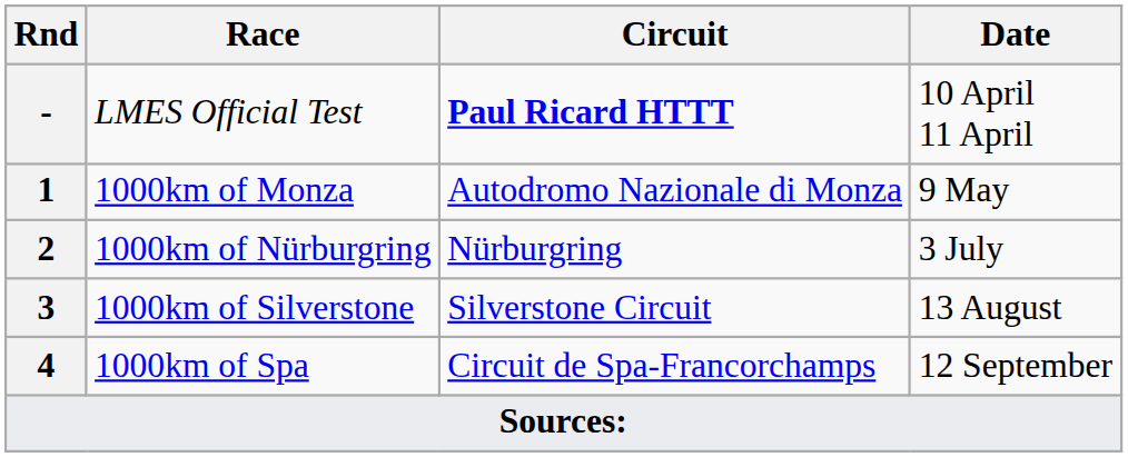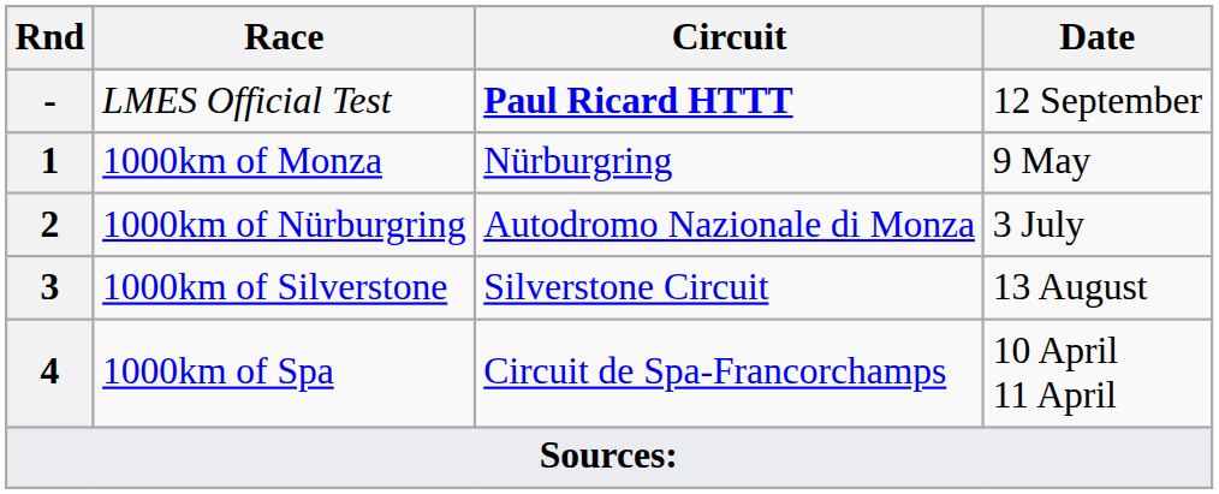LMES Official Test | Date: 10 April 11 April -> 12 September
1000km of Monza | Circuit: Autodromo Nazionale di Monza -> Nürburgring
1000km of Nürburgring | Circuit: Nürburgring -> Autodromo Nazionale di Monza
1000km of Spa | Date: 12 September -> 10 April 11 April
